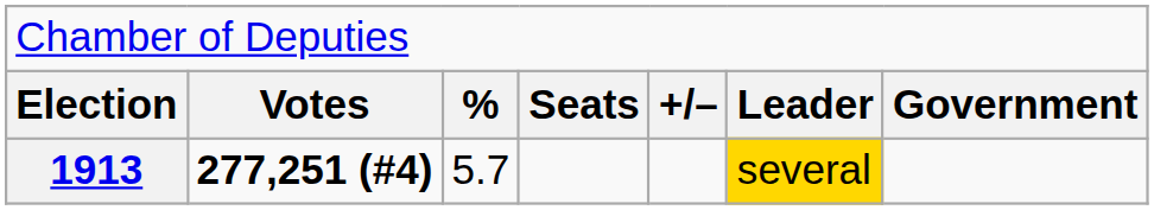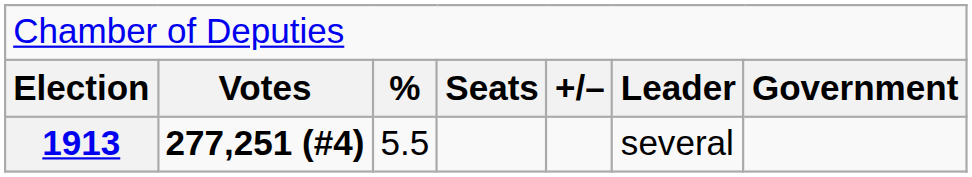1913 | column 3: 5.7 -> 5.5
1913 | column 6: gold background -> no background
